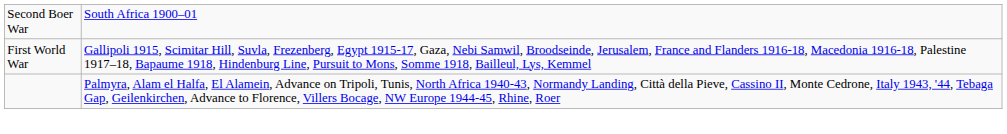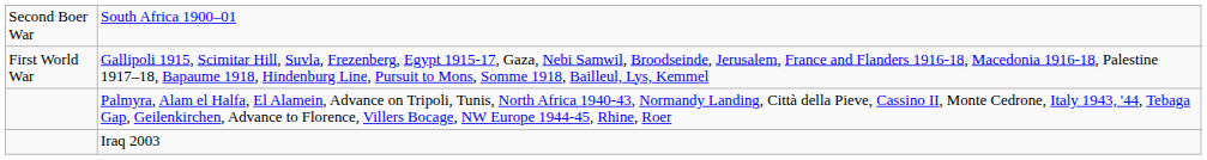+ row: Iraq 2003
